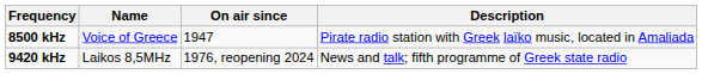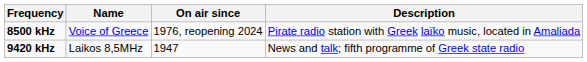8500 kHz | On air since: 1947 -> 1976, reopening 2024
9420 kHz | On air since: 1976, reopening 2024 -> 1947
